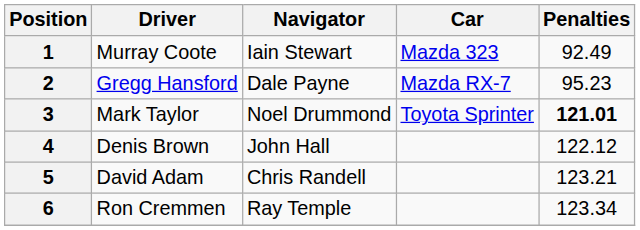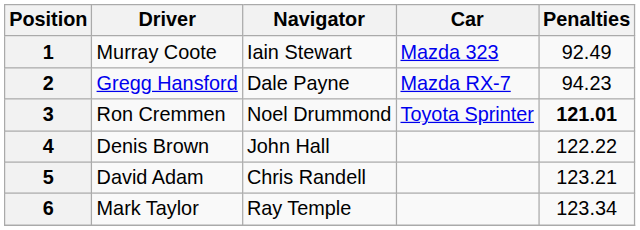2 | Penalties: 95.23 -> 94.23
3 | Driver: Mark Taylor -> Ron Cremmen
4 | Penalties: 122.12 -> 122.22
6 | Driver: Ron Cremmen -> Mark Taylor
